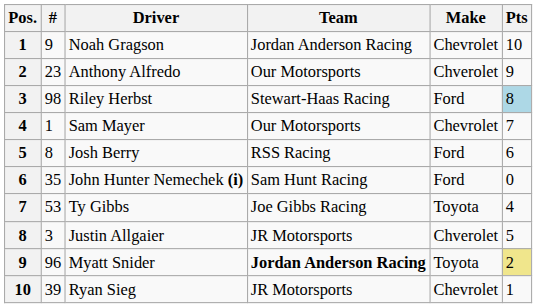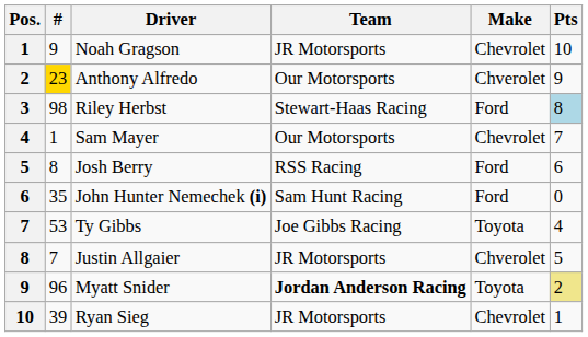Noah Gragson | Team: Jordan Anderson Racing -> JR Motorsports
Anthony Alfredo | #: no background -> gold background
Justin Allgaier | #: 3 -> 7
